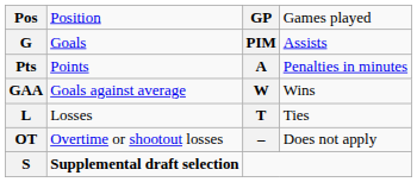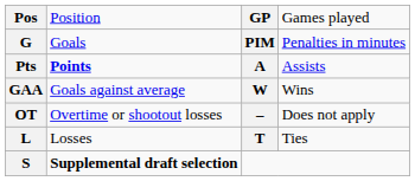G | column 4: Assists -> Penalties in minutes
Pts | column 2: normal -> bold
Pts | column 4: Penalties in minutes -> Assists
rows swapped: L <-> OT
